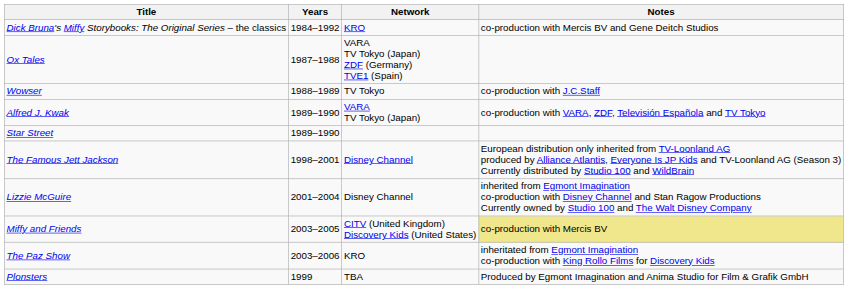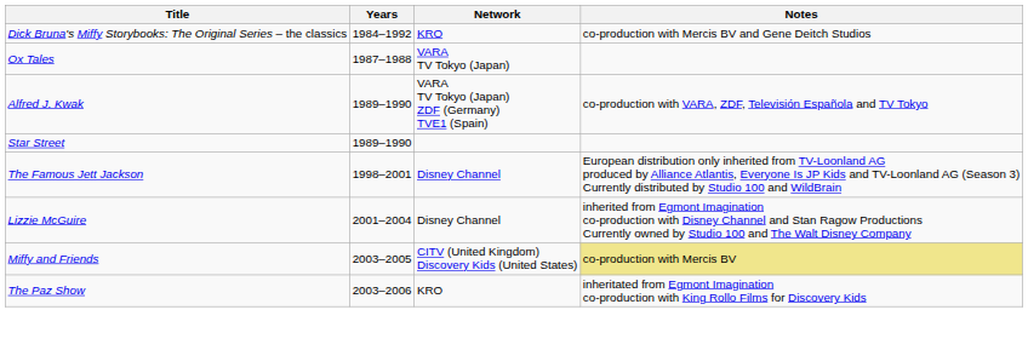Ox Tales | Network: VARA TV Tokyo (Japan) ZDF (Germany) TVE1 (Spain) -> VARA TV Tokyo (Japan)
- row: Wowser | 1988–1989 | TV Tokyo | co-production with J.C.Staff
Alfred J. Kwak | Network: VARA TV Tokyo (Japan) -> VARA TV Tokyo (Japan) ZDF (Germany) TVE1 (Spain)
- row: Plonsters | 1999 | TBA | Produced by Egmont Imagination and Anima Studio for Film & Grafik GmbH
